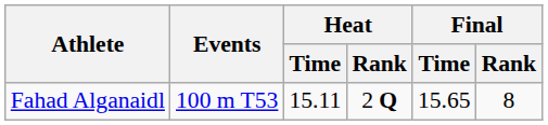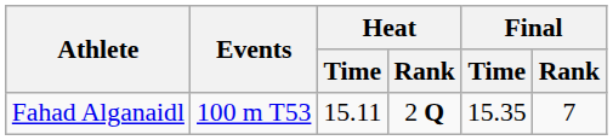Fahad Alganaidl | Final / Time: 15.65 -> 15.35
Fahad Alganaidl | Final / Rank: 8 -> 7
